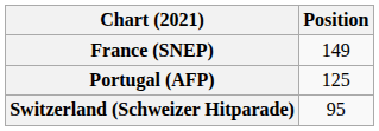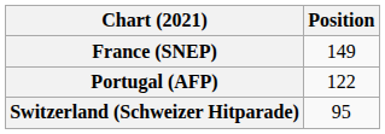Portugal (AFP) | Position: 125 -> 122
